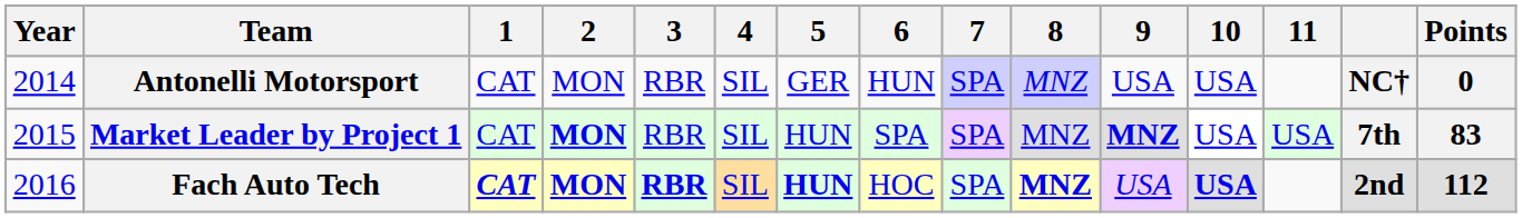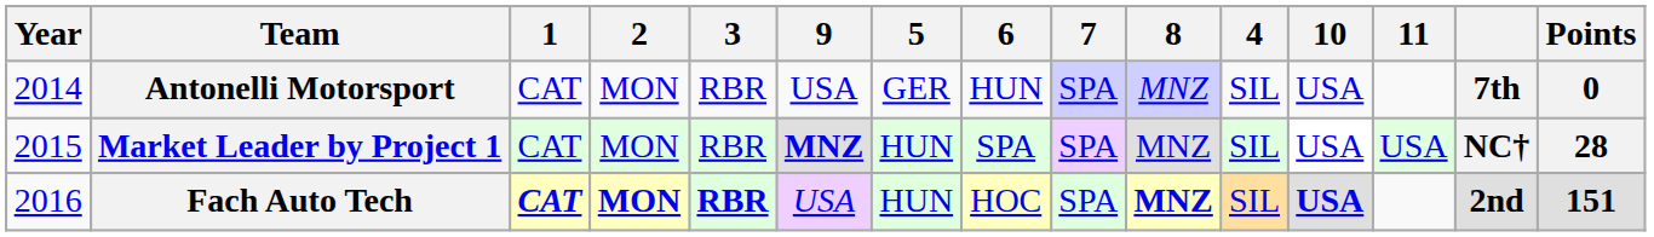columns swapped: 4 <-> 9
Antonelli Motorsport | column 14: NC† -> 7th
Market Leader by Project 1 | 2: bold -> normal
Market Leader by Project 1 | column 14: 7th -> NC†
Market Leader by Project 1 | Points: 83 -> 28
Fach Auto Tech | 5: bold -> normal
Fach Auto Tech | Points: 112 -> 151
